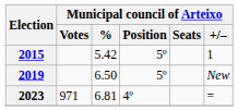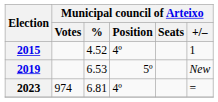2015 | Municipal council of Arteixo / %: 5.42 -> 4.52
2015 | Municipal council of Arteixo / Position: 5º -> 4º
2019 | Municipal council of Arteixo / %: 6.50 -> 6.53
2023 | Municipal council of Arteixo / Votes: 971 -> 974
